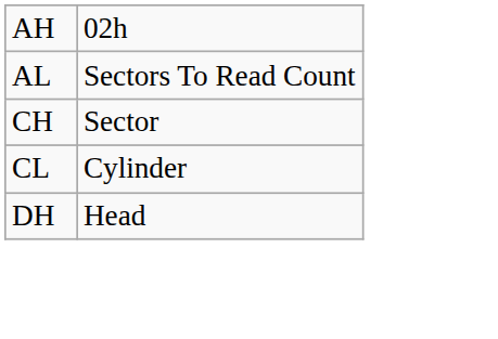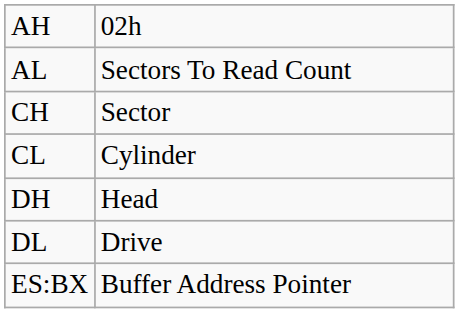+ row: DL | Drive
+ row: ES:BX | Buffer Address Pointer
